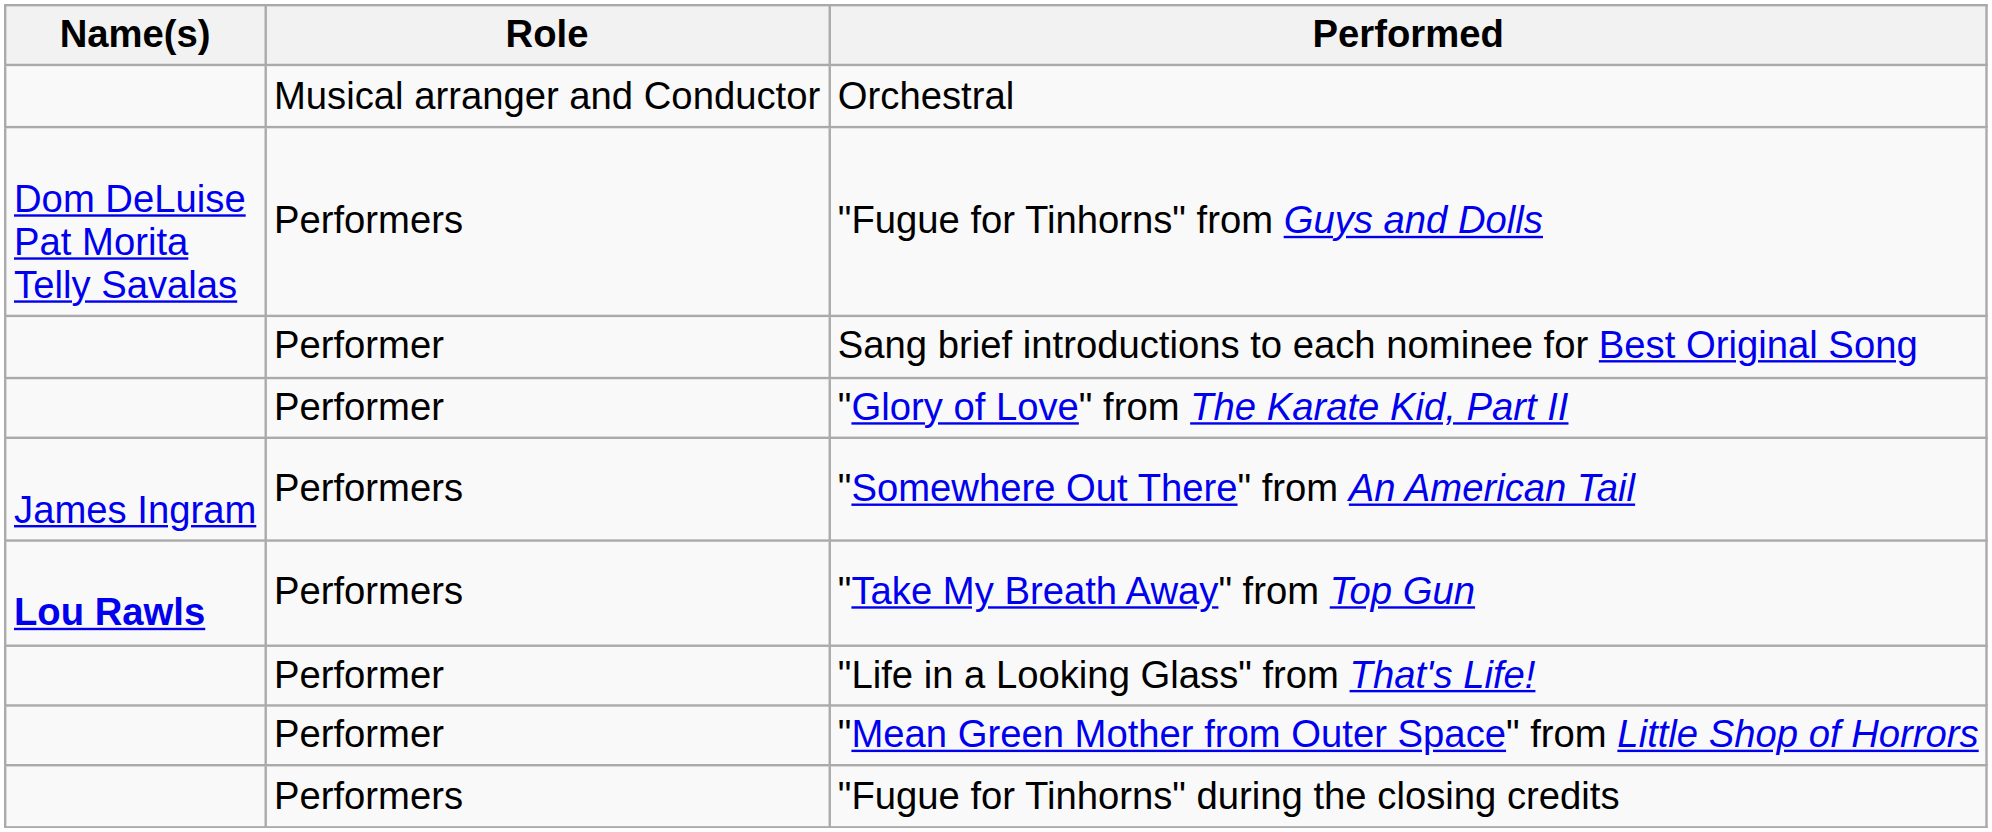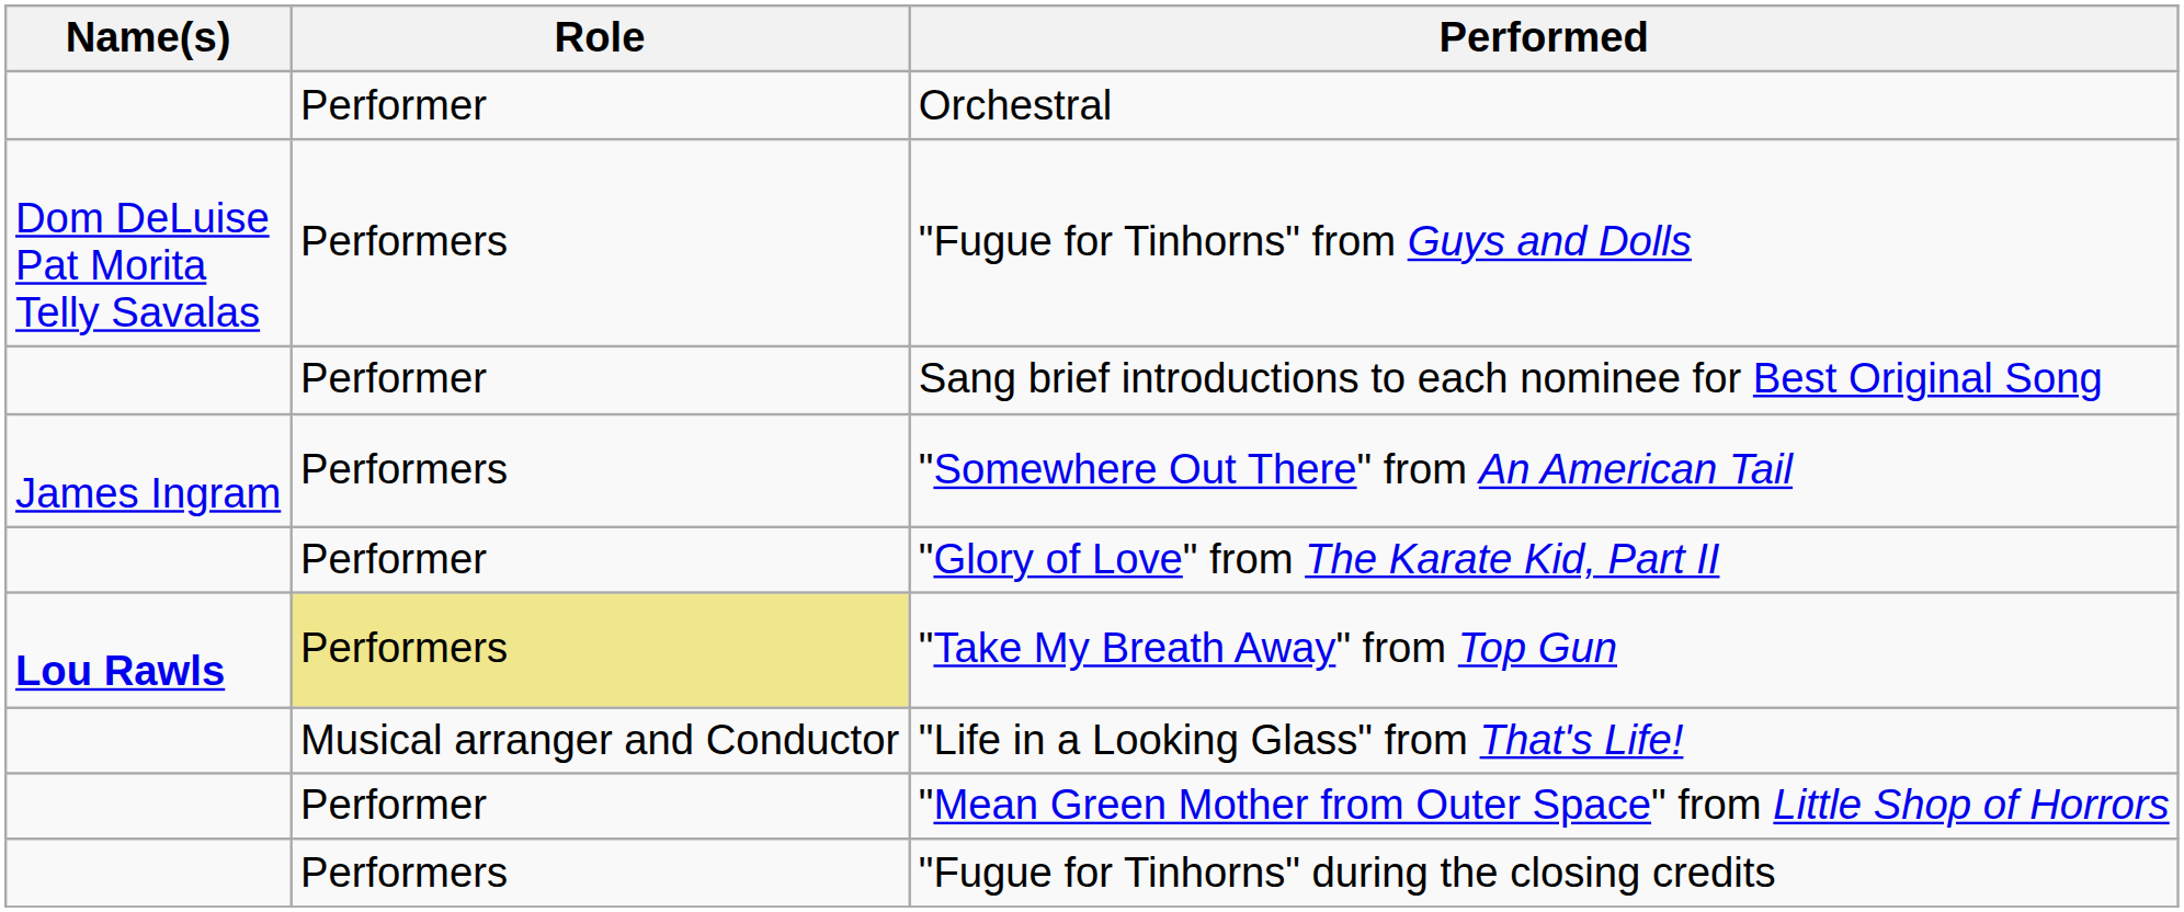Orchestral | Role: Musical arranger and Conductor -> Performer
rows swapped: "Somewhere Out There" from An American Tail <-> "Glory of Love" from The Karate Kid, Part II
"Take My Breath Away" from Top Gun | Role: no background -> khaki background
"Life in a Looking Glass" from That's Life! | Role: Performer -> Musical arranger and Conductor
